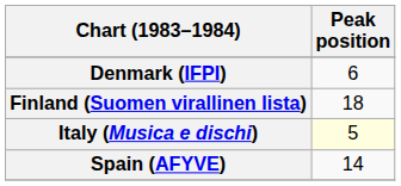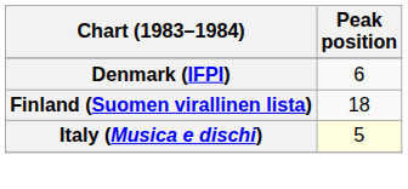- row: Spain (AFYVE) | 14
